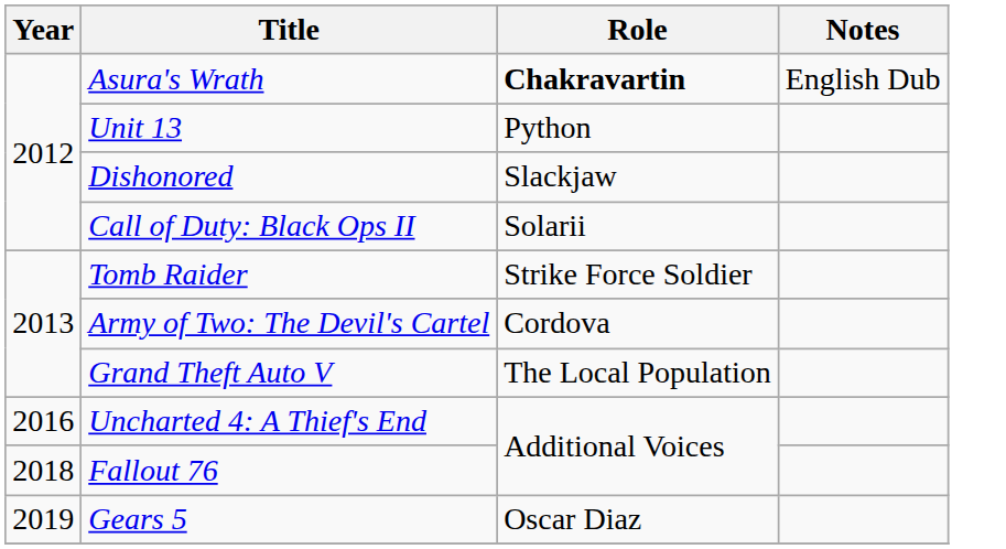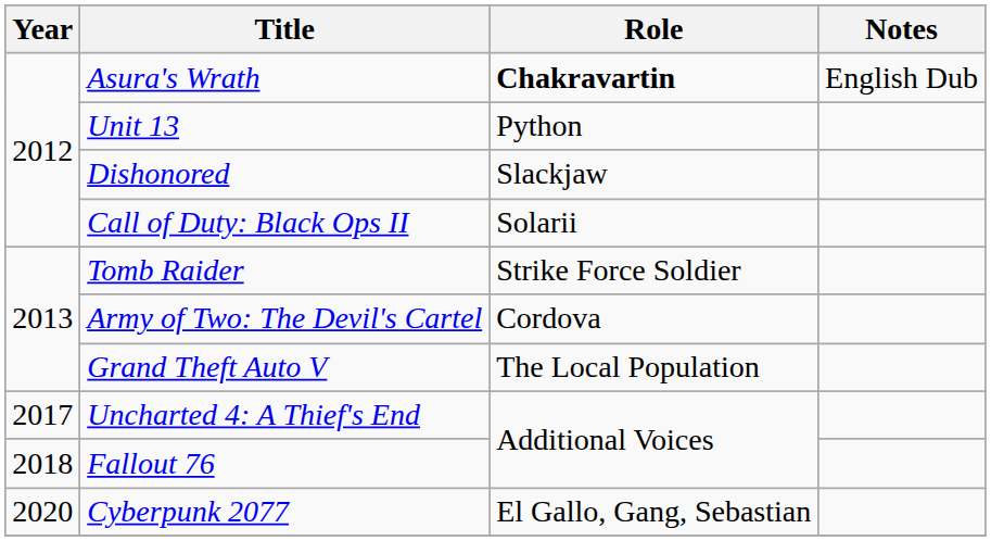Uncharted 4: A Thief's End | Year: 2016 -> 2017
- row: 2019 | Gears 5 | Oscar Diaz
+ row: 2020 | Cyberpunk 2077 | El Gallo, Gang, Sebastian
